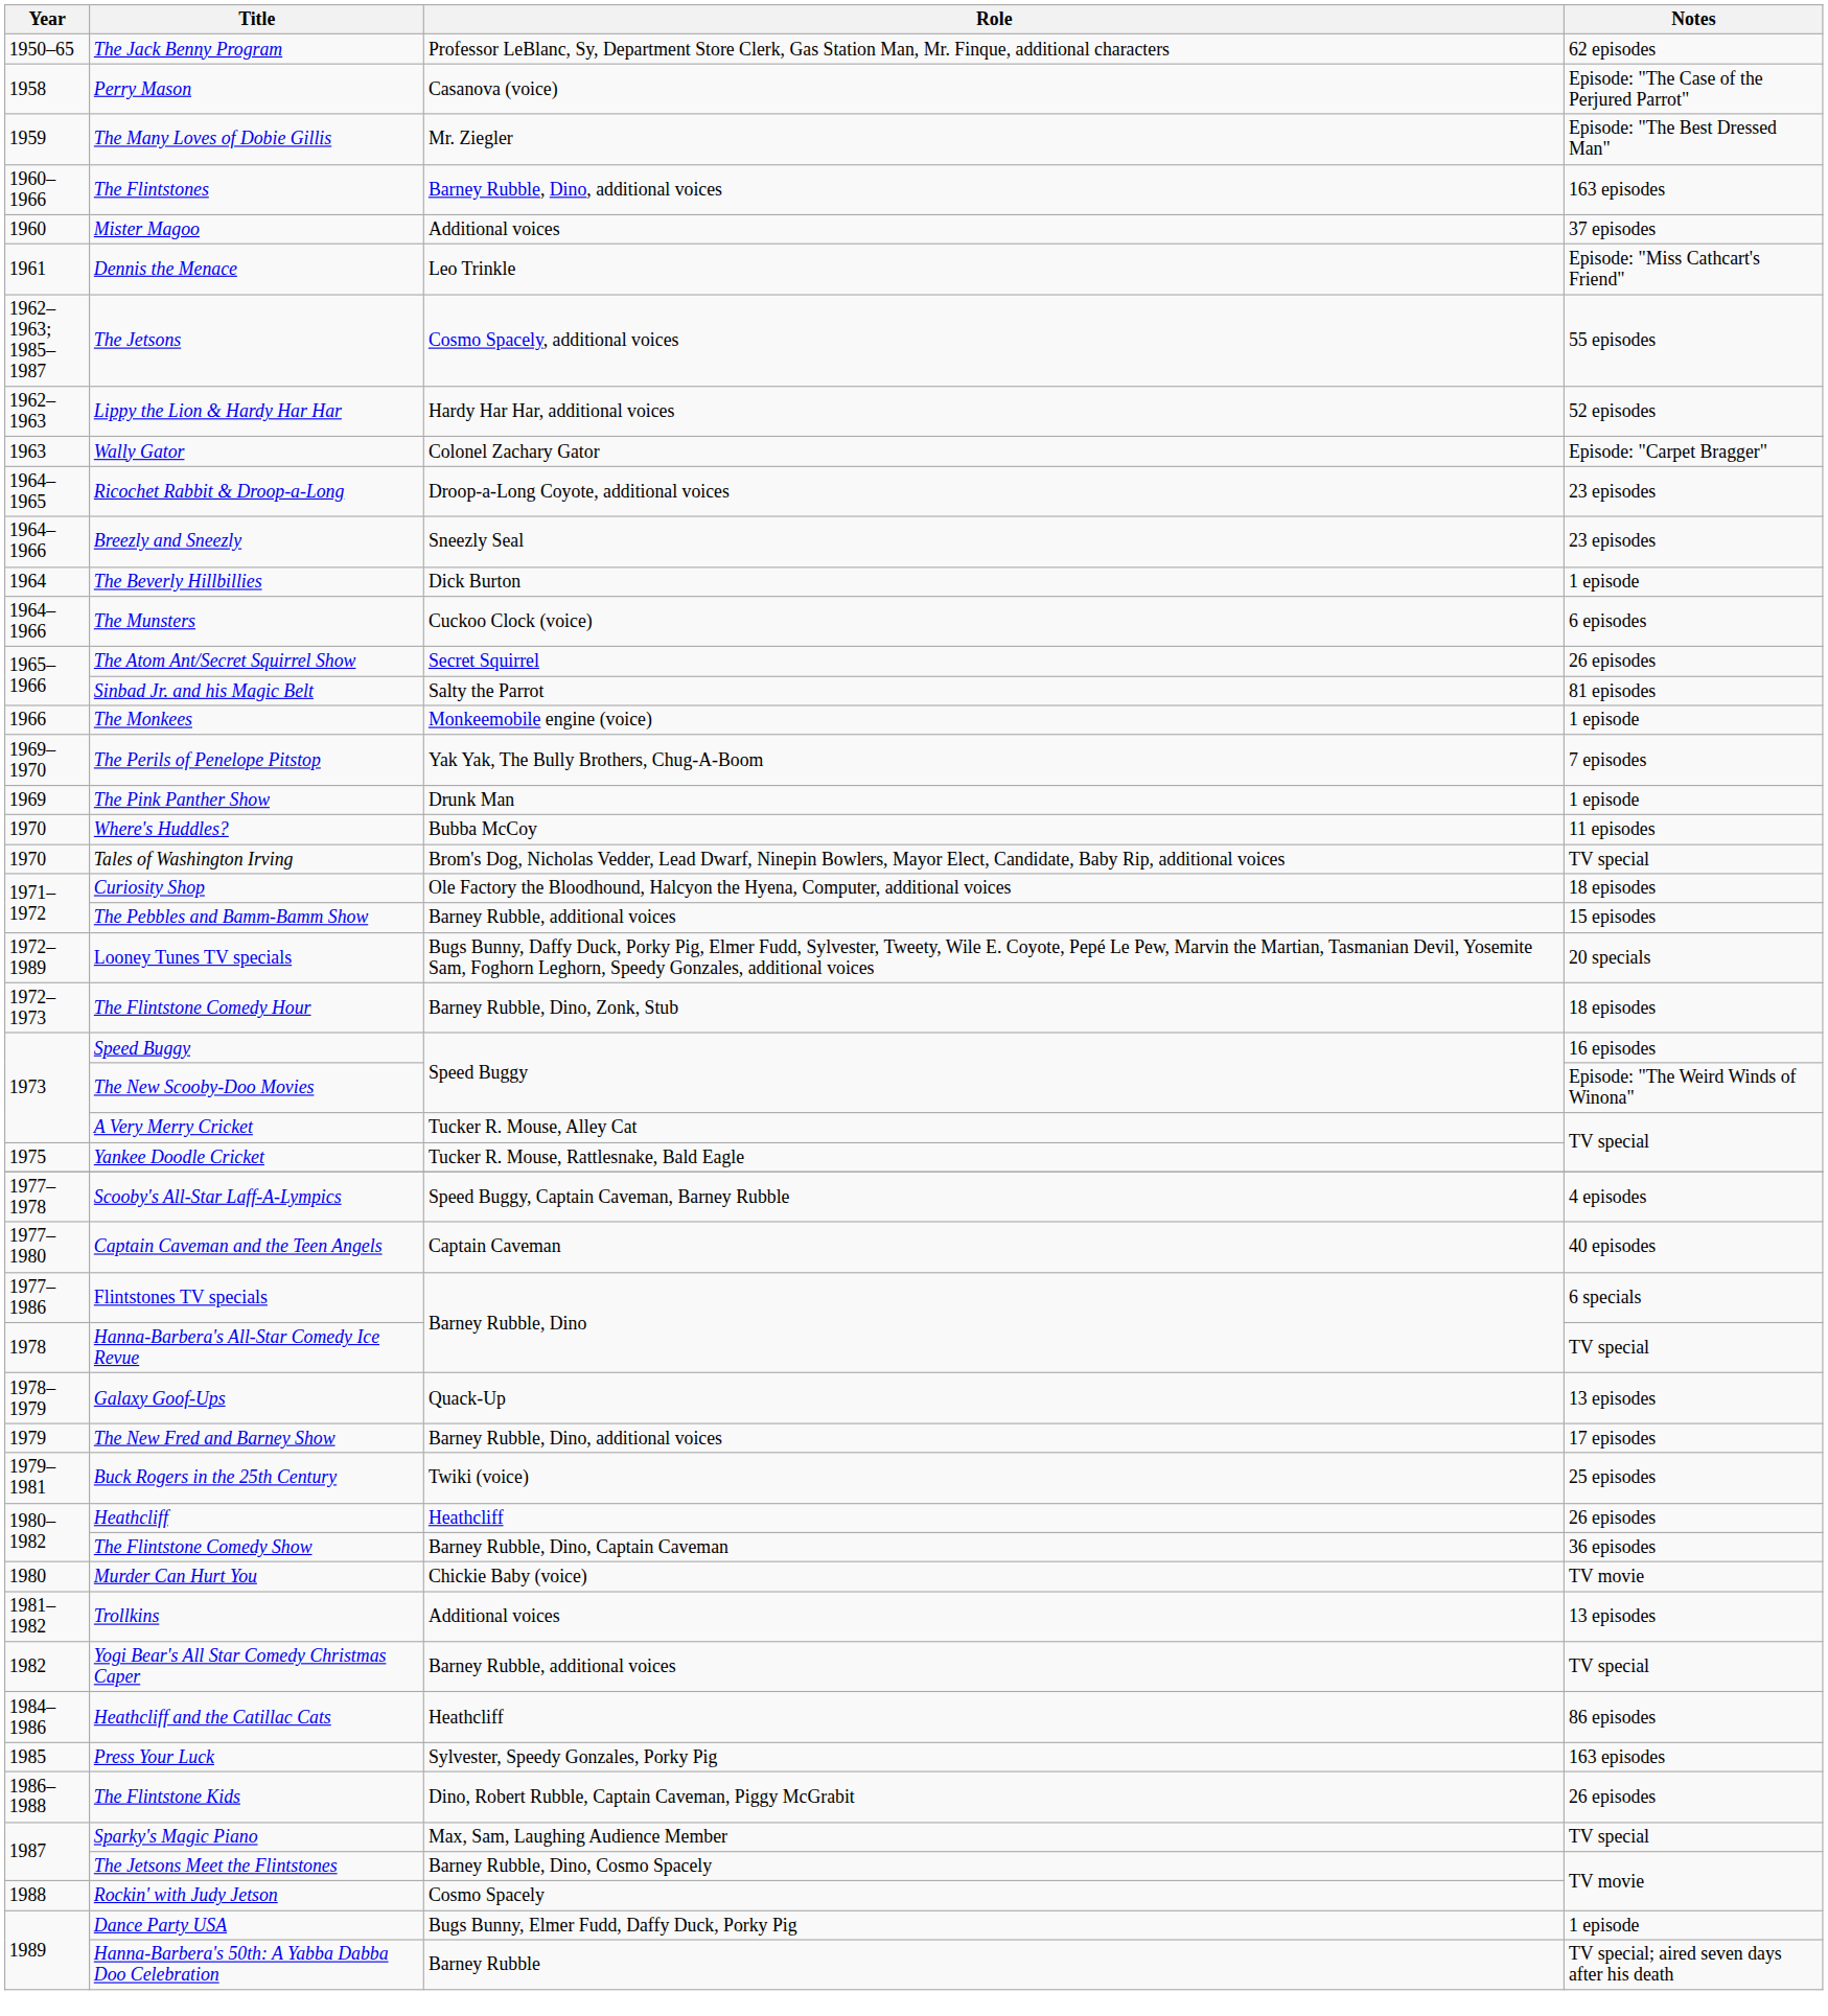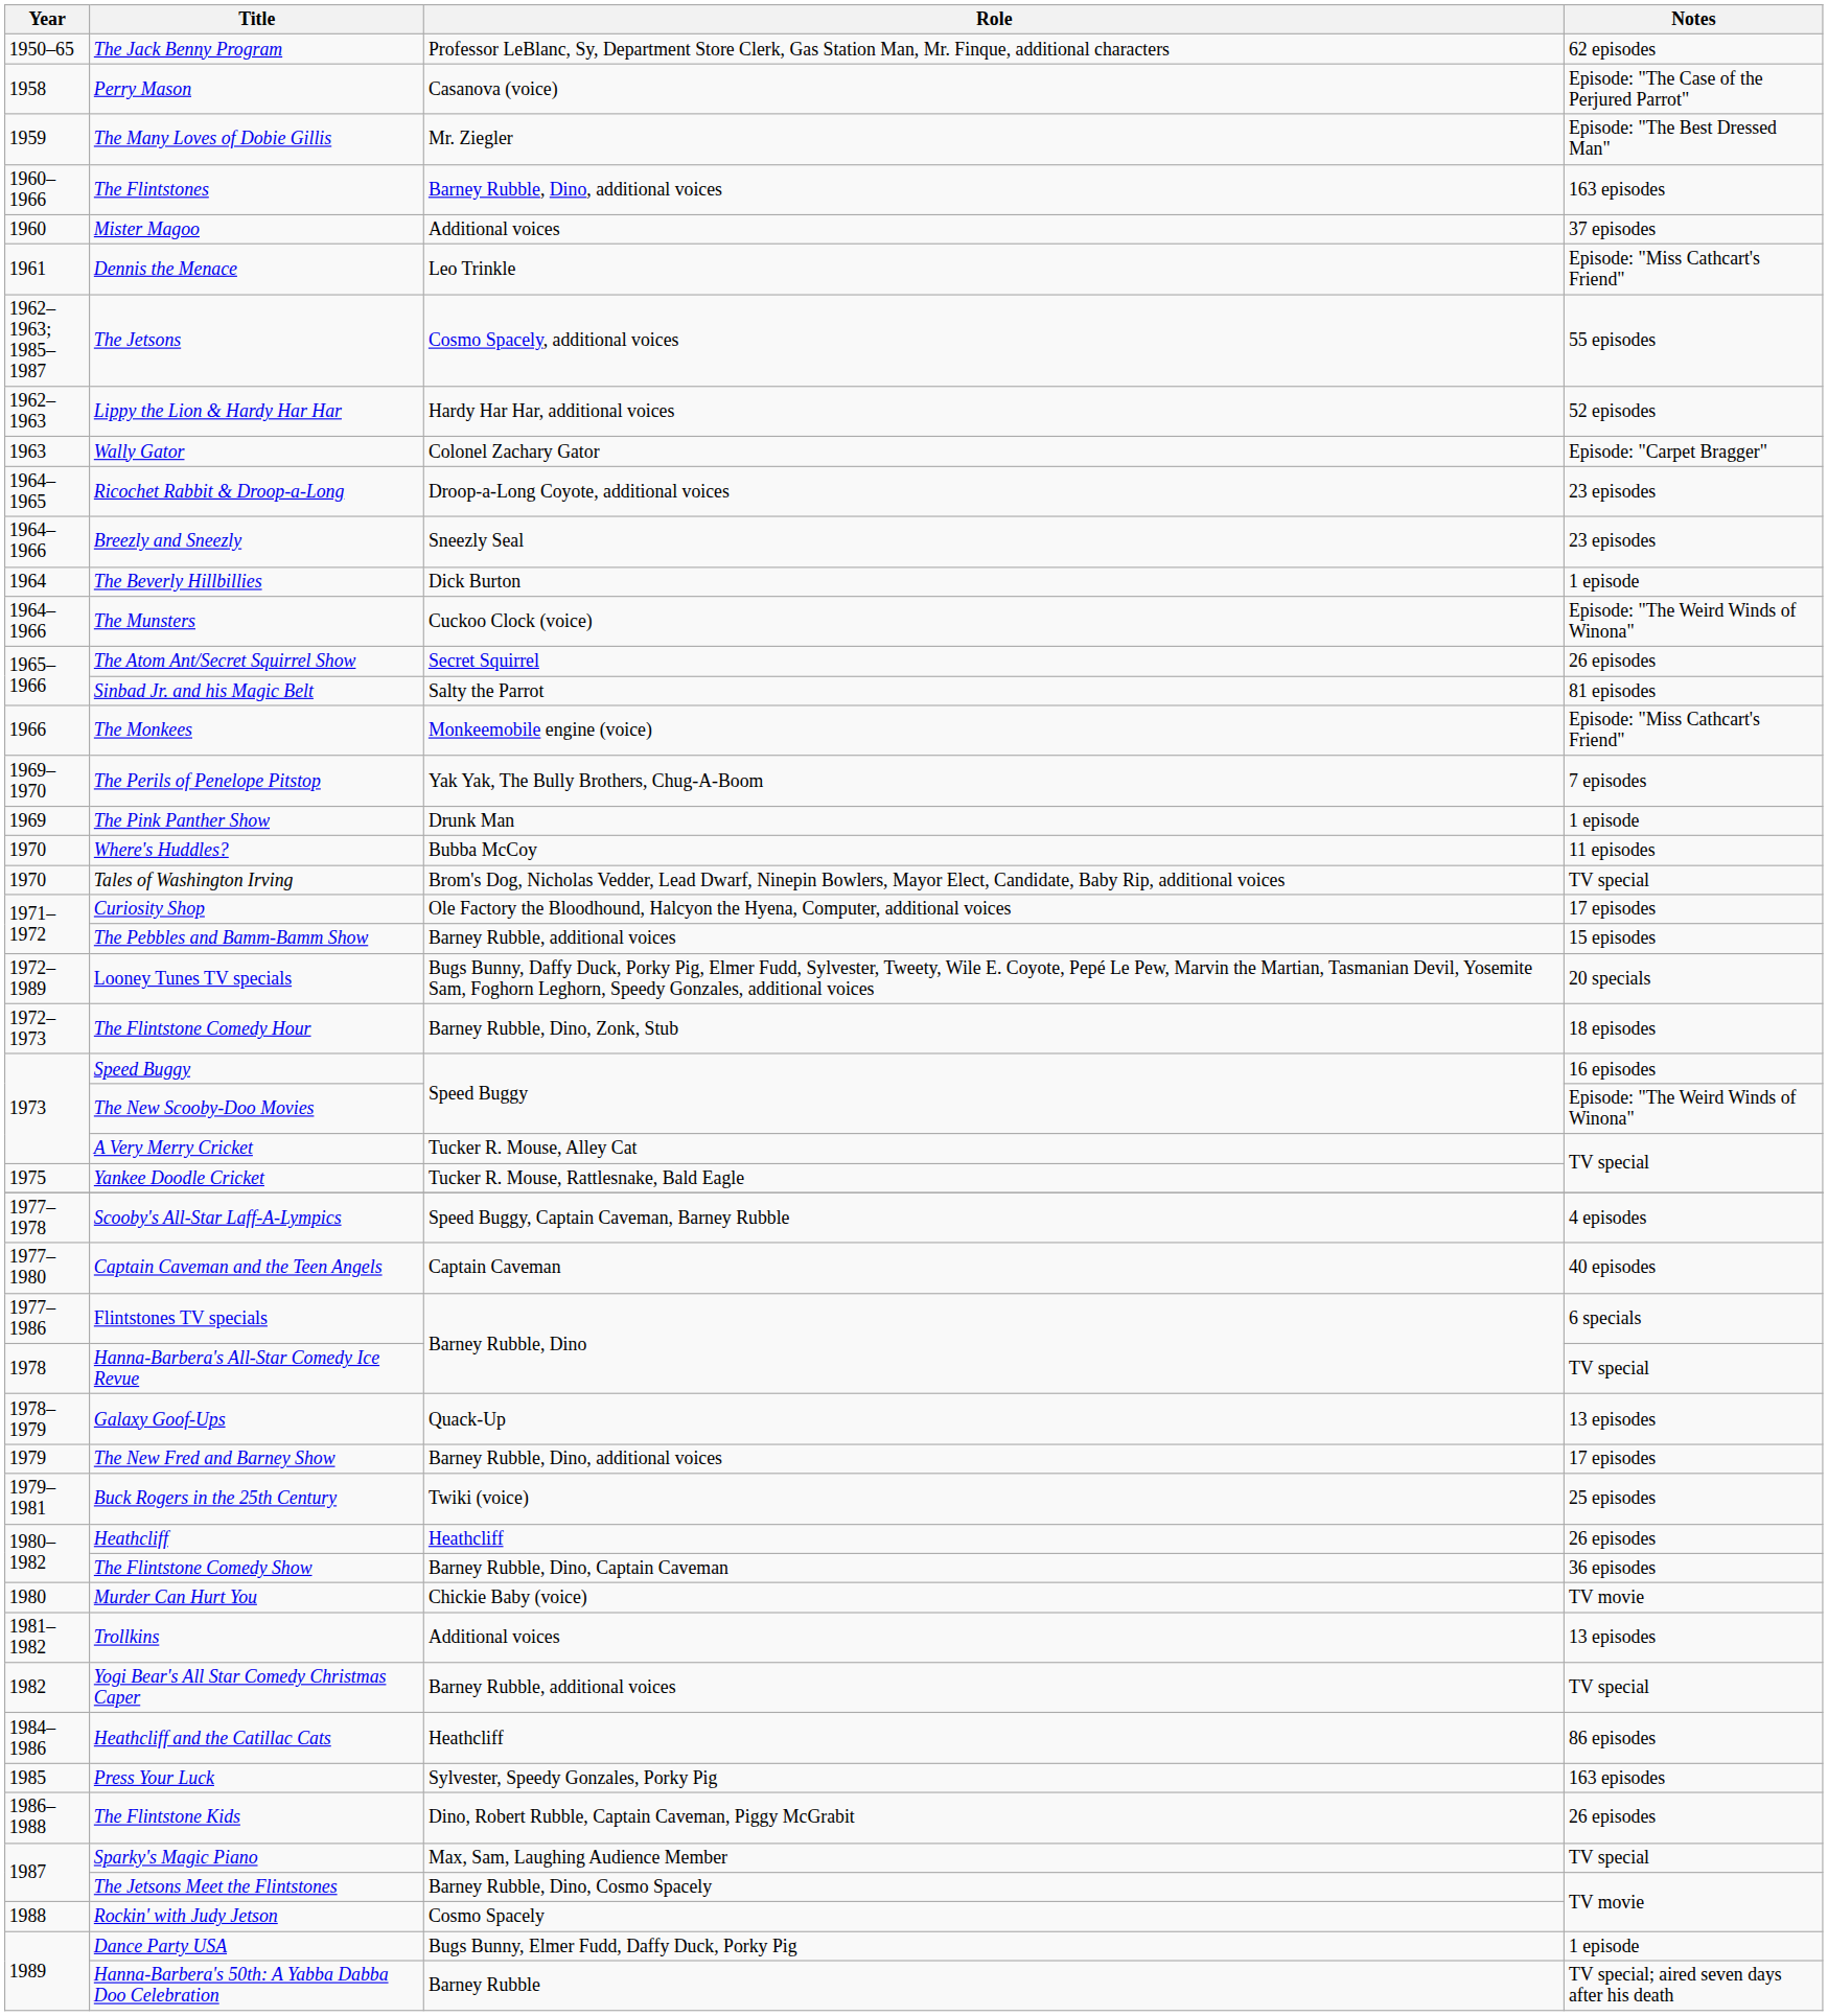The Munsters | Notes: 6 episodes -> Episode: "The Weird Winds of Winona"
The Monkees | Notes: 1 episode -> Episode: "Miss Cathcart's Friend"
Curiosity Shop | Notes: 18 episodes -> 17 episodes
